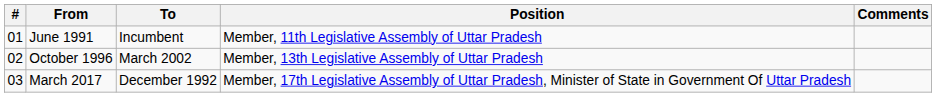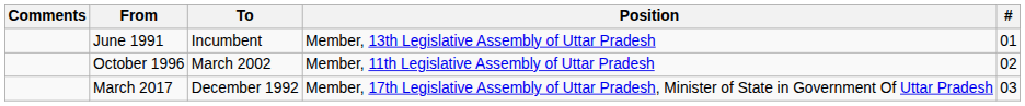columns swapped: # <-> Comments
June 1991 | Position: Member, 11th Legislative Assembly of Uttar Pradesh -> Member, 13th Legislative Assembly of Uttar Pradesh
October 1996 | Position: Member, 13th Legislative Assembly of Uttar Pradesh -> Member, 11th Legislative Assembly of Uttar Pradesh
